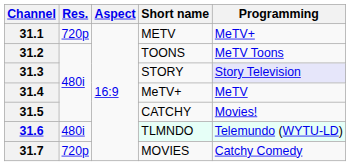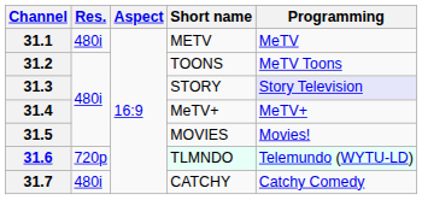31.1 | Res.: 720p -> 480i
31.1 | Programming: MeTV+ -> MeTV
31.4 | Programming: MeTV -> MeTV+
31.5 | Short name: CATCHY -> MOVIES
31.6 | Res.: 480i -> 720p
31.7 | Res.: 720p -> 480i
31.7 | Short name: MOVIES -> CATCHY
